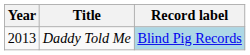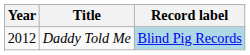Daddy Told Me | Year: 2013 -> 2012
